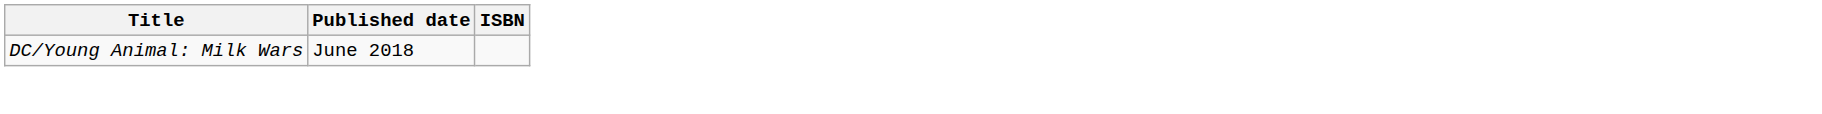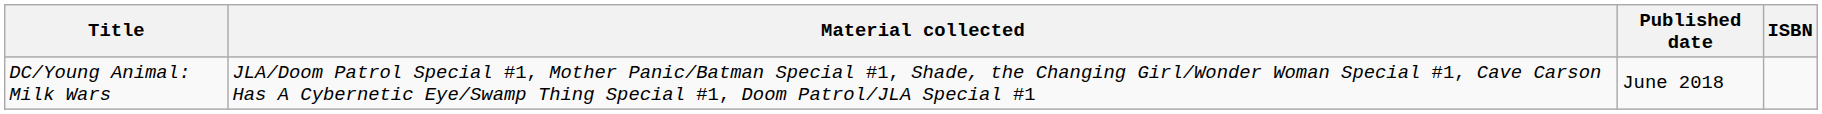+ column: Material collected | JLA/Doom Patrol Special #1, Mother Panic/Batman Special #1, Shade, the Changing Girl/Wonder Woman Special #1, Cave Carson Has A Cybernetic Eye/Swamp Thing Special #1, Doom Patrol/JLA Special #1
